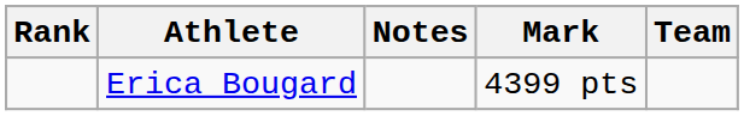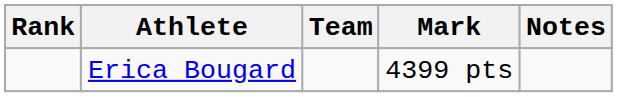columns swapped: Team <-> Notes
